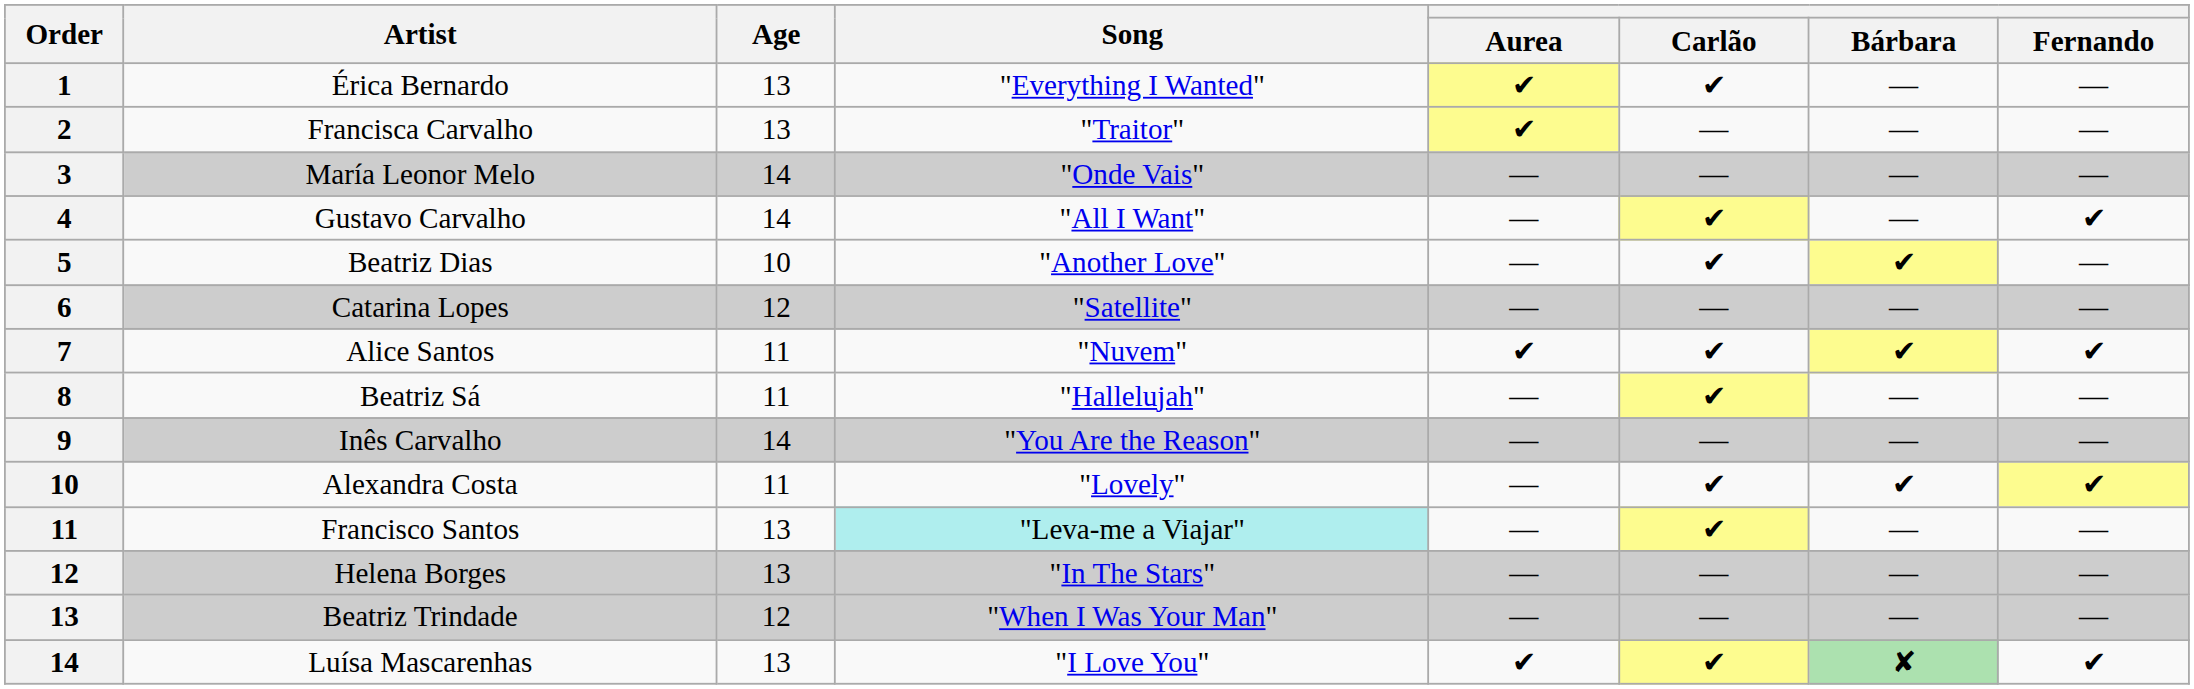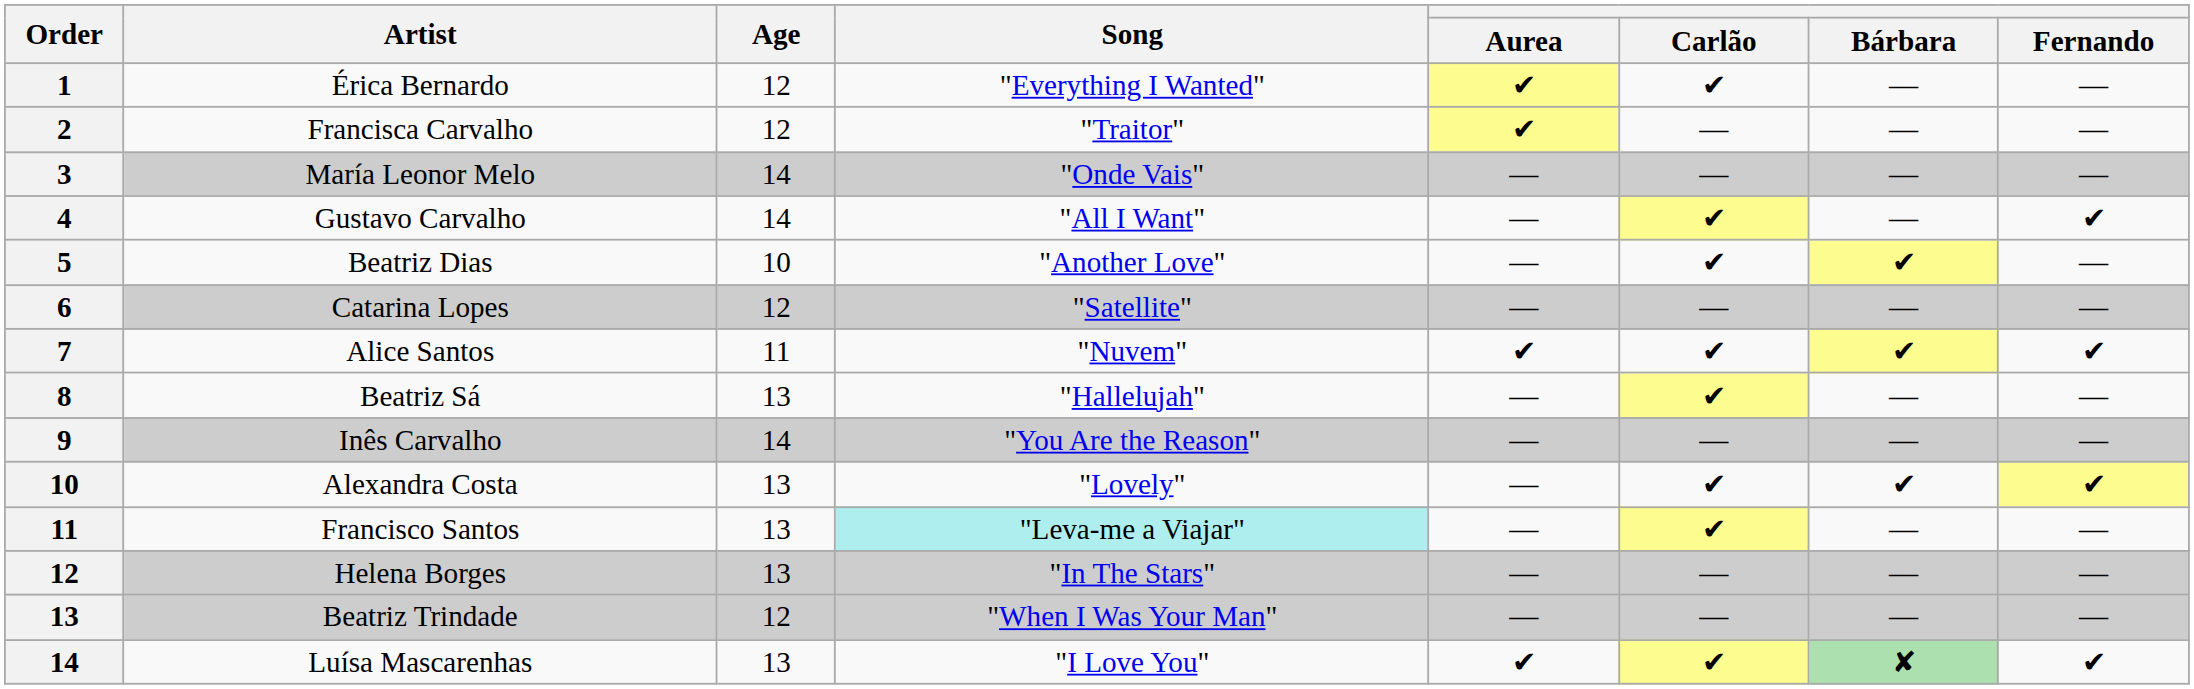Érica Bernardo | Age: 13 -> 12
Francisca Carvalho | Age: 13 -> 12
Beatriz Sá | Age: 11 -> 13
Alexandra Costa | Age: 11 -> 13
